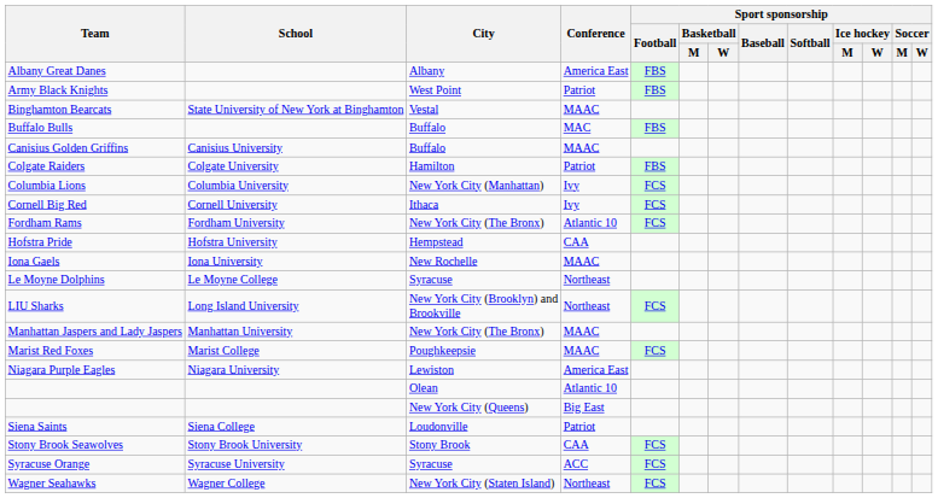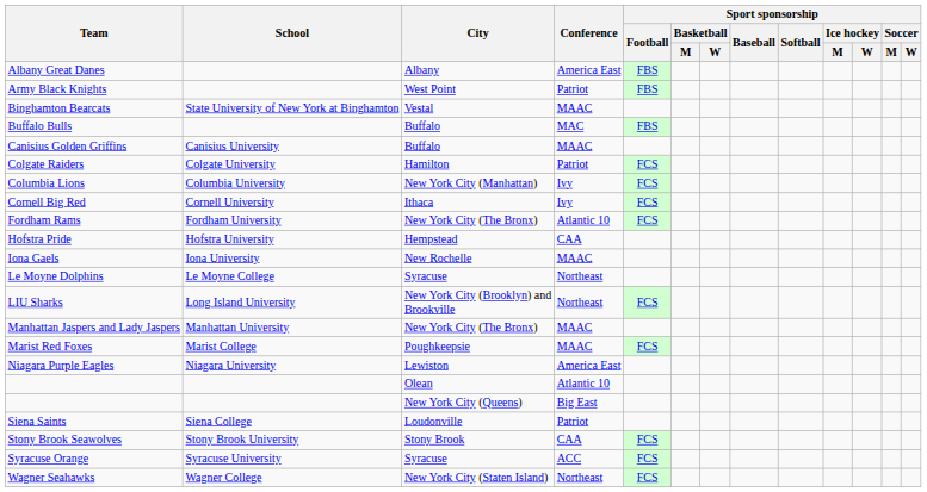Colgate Raiders | Sport sponsorship / Football: FBS -> FCS
